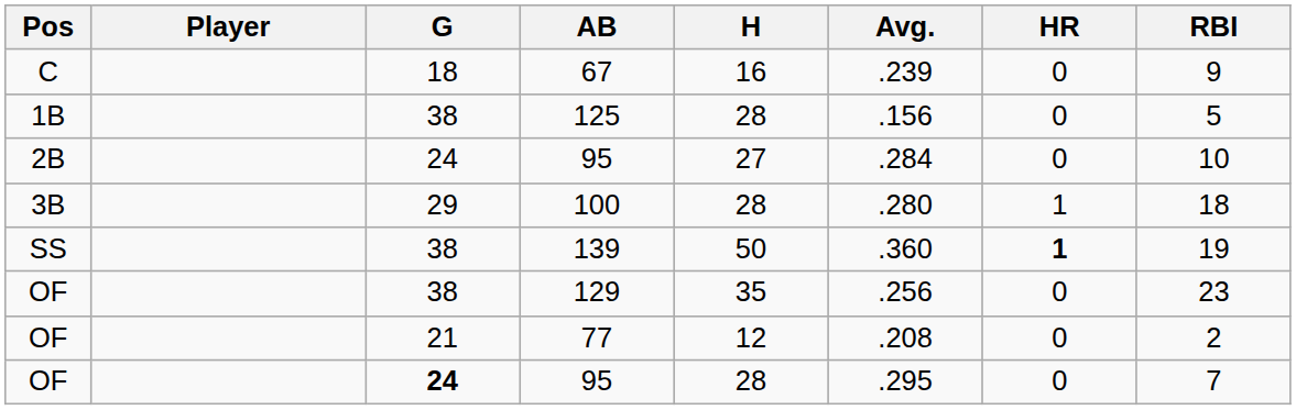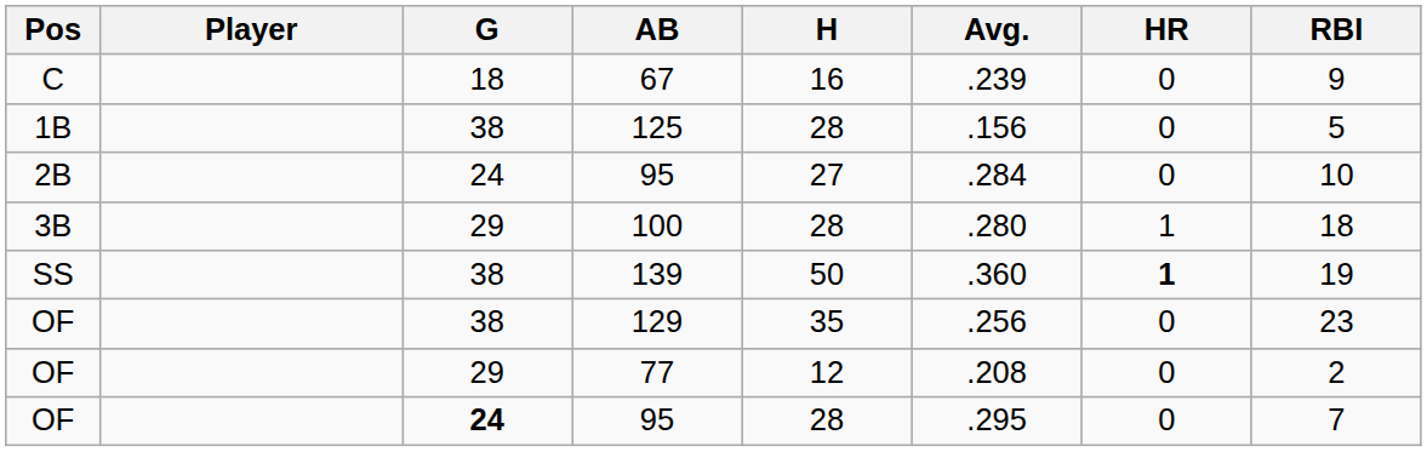77 | G: 21 -> 29
